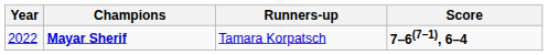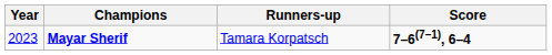Mayar Sherif | Year: 2022 -> 2023
